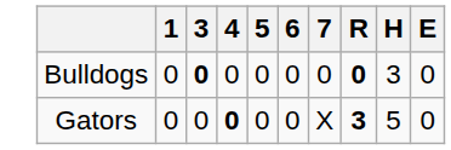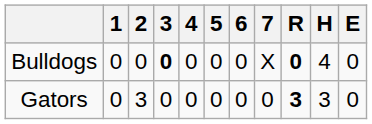+ column: 2 | 0 | 3
Bulldogs | 7: 0 -> X
Bulldogs | H: 3 -> 4
Gators | 4: bold -> normal
Gators | 7: X -> 0
Gators | H: 5 -> 3
